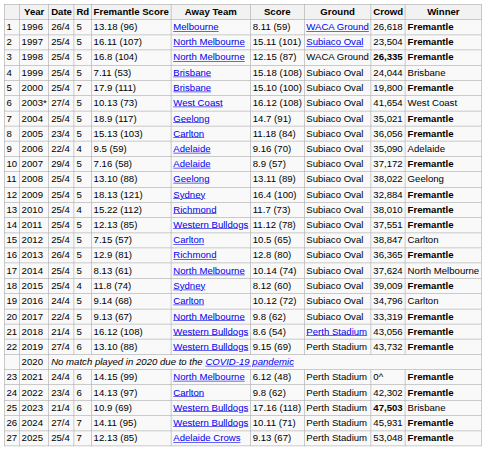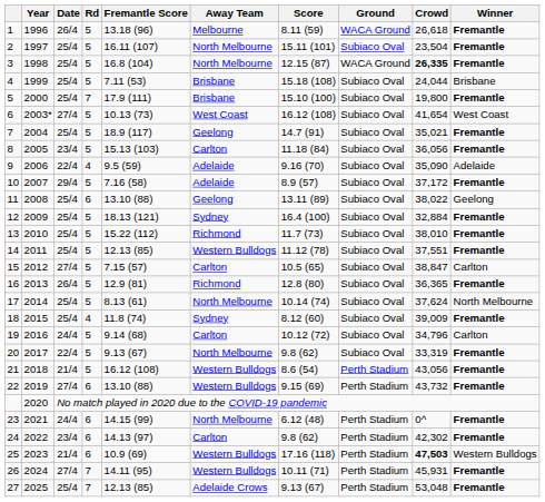11 | Rd: 5 -> 6
13 | Rd: 4 -> 5
15 | Date: 25/4 -> 27/4
25 | Winner: Brisbane -> Western Bulldogs
